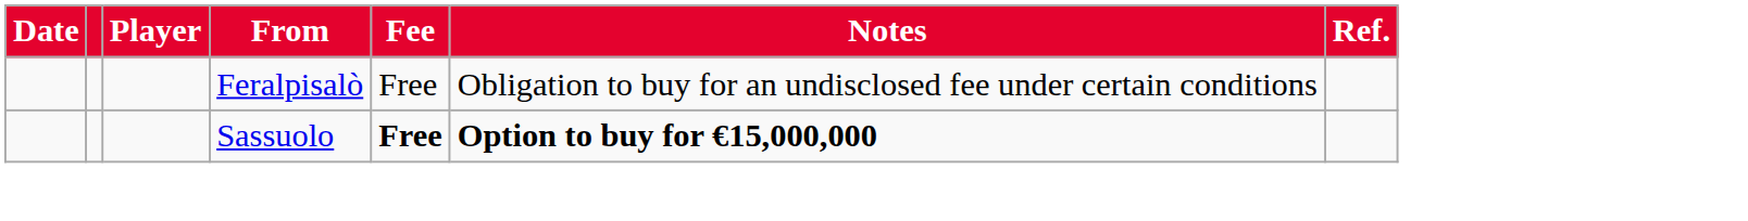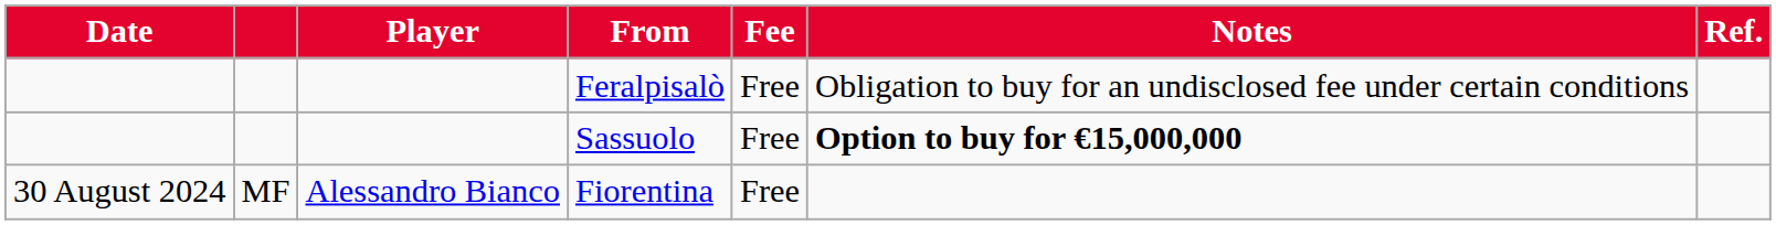Sassuolo | Fee: bold -> normal
+ row: 30 August 2024 | MF | Alessandro Bianco | Fiorentina | Free
